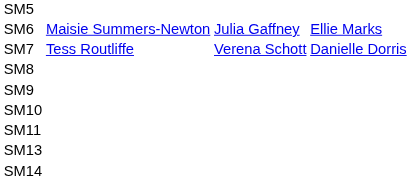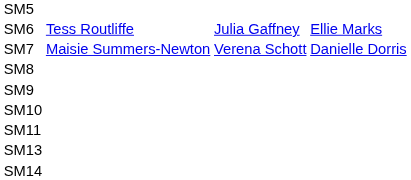SM6 | column 2: Maisie Summers-Newton -> Tess Routliffe
SM7 | column 2: Tess Routliffe -> Maisie Summers-Newton
